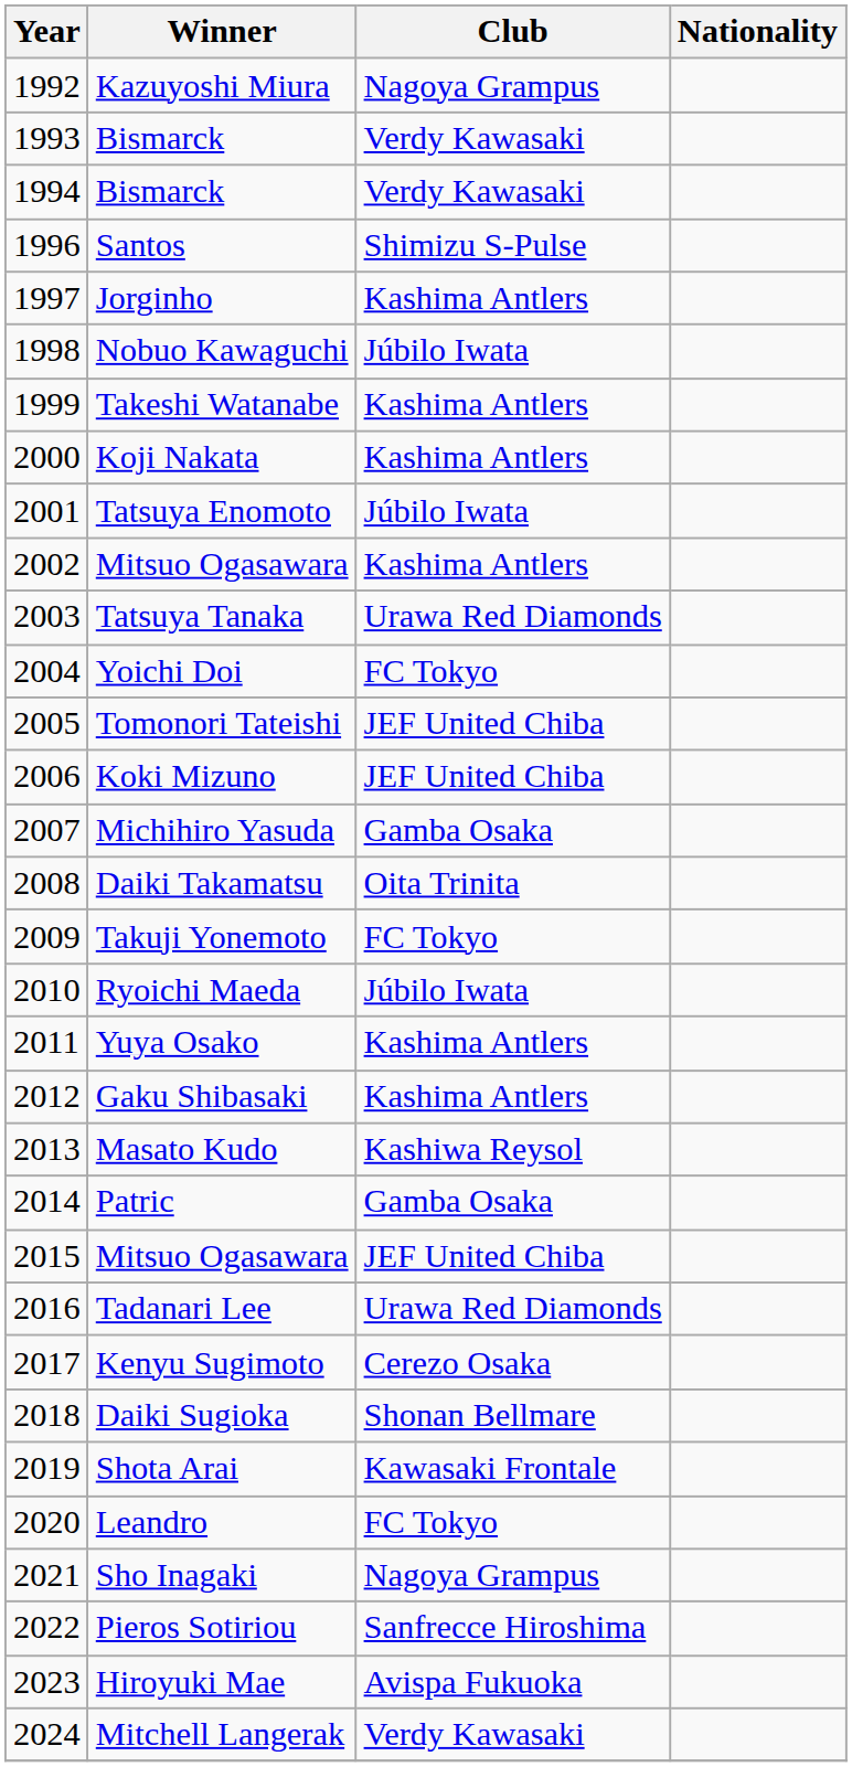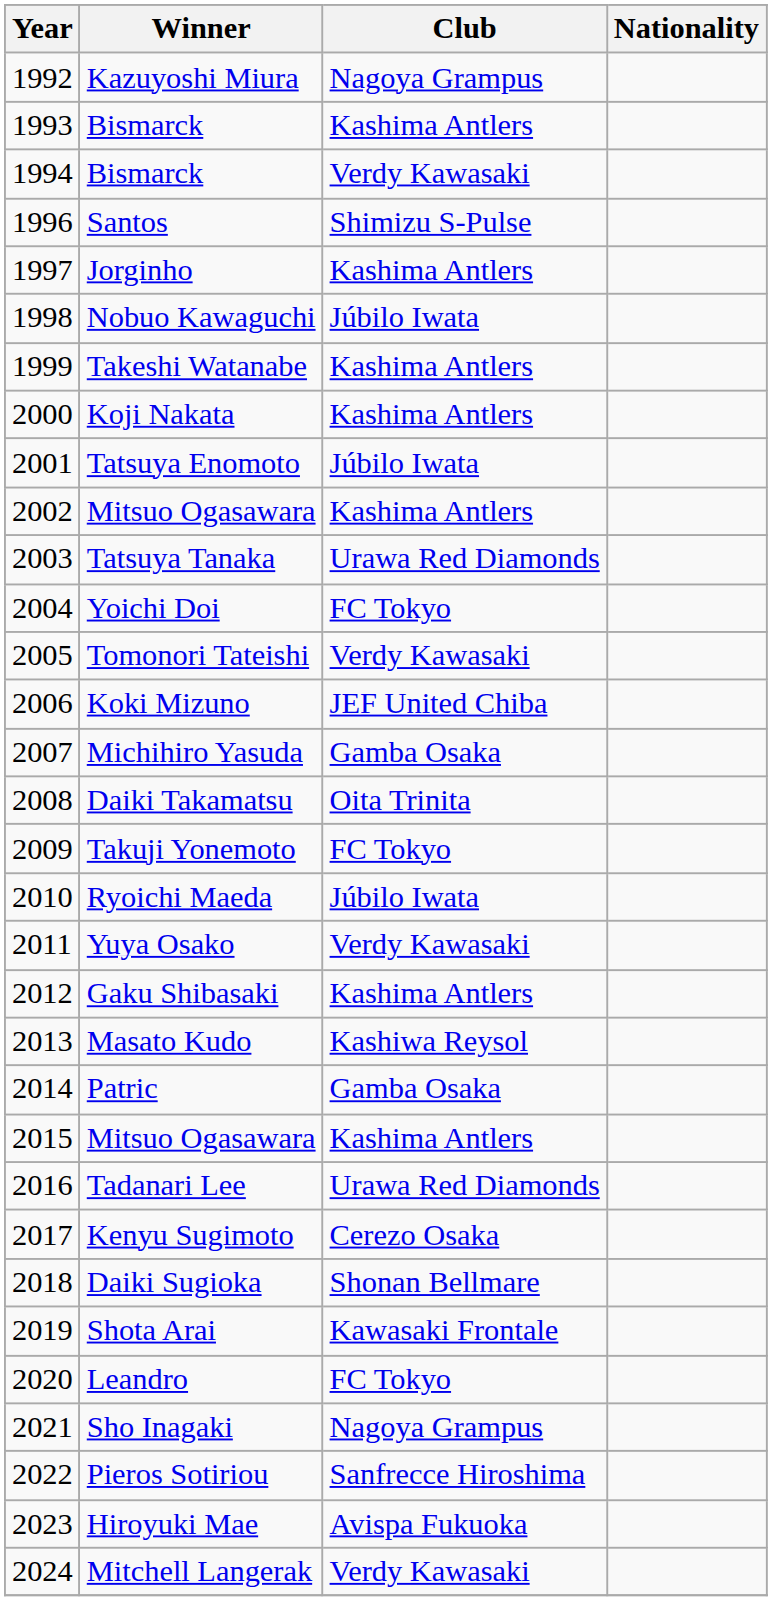1993 / Bismarck | Club: Verdy Kawasaki -> Kashima Antlers
Tomonori Tateishi | Club: JEF United Chiba -> Verdy Kawasaki
Yuya Osako | Club: Kashima Antlers -> Verdy Kawasaki
2015 / Mitsuo Ogasawara | Club: JEF United Chiba -> Kashima Antlers
